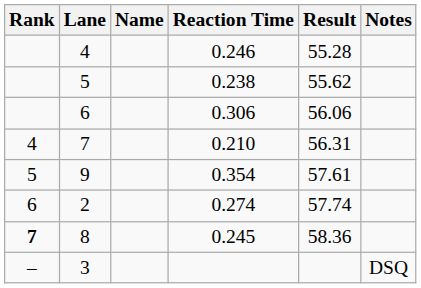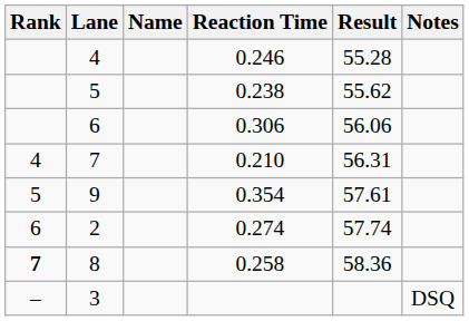8 | Reaction Time: 0.245 -> 0.258
